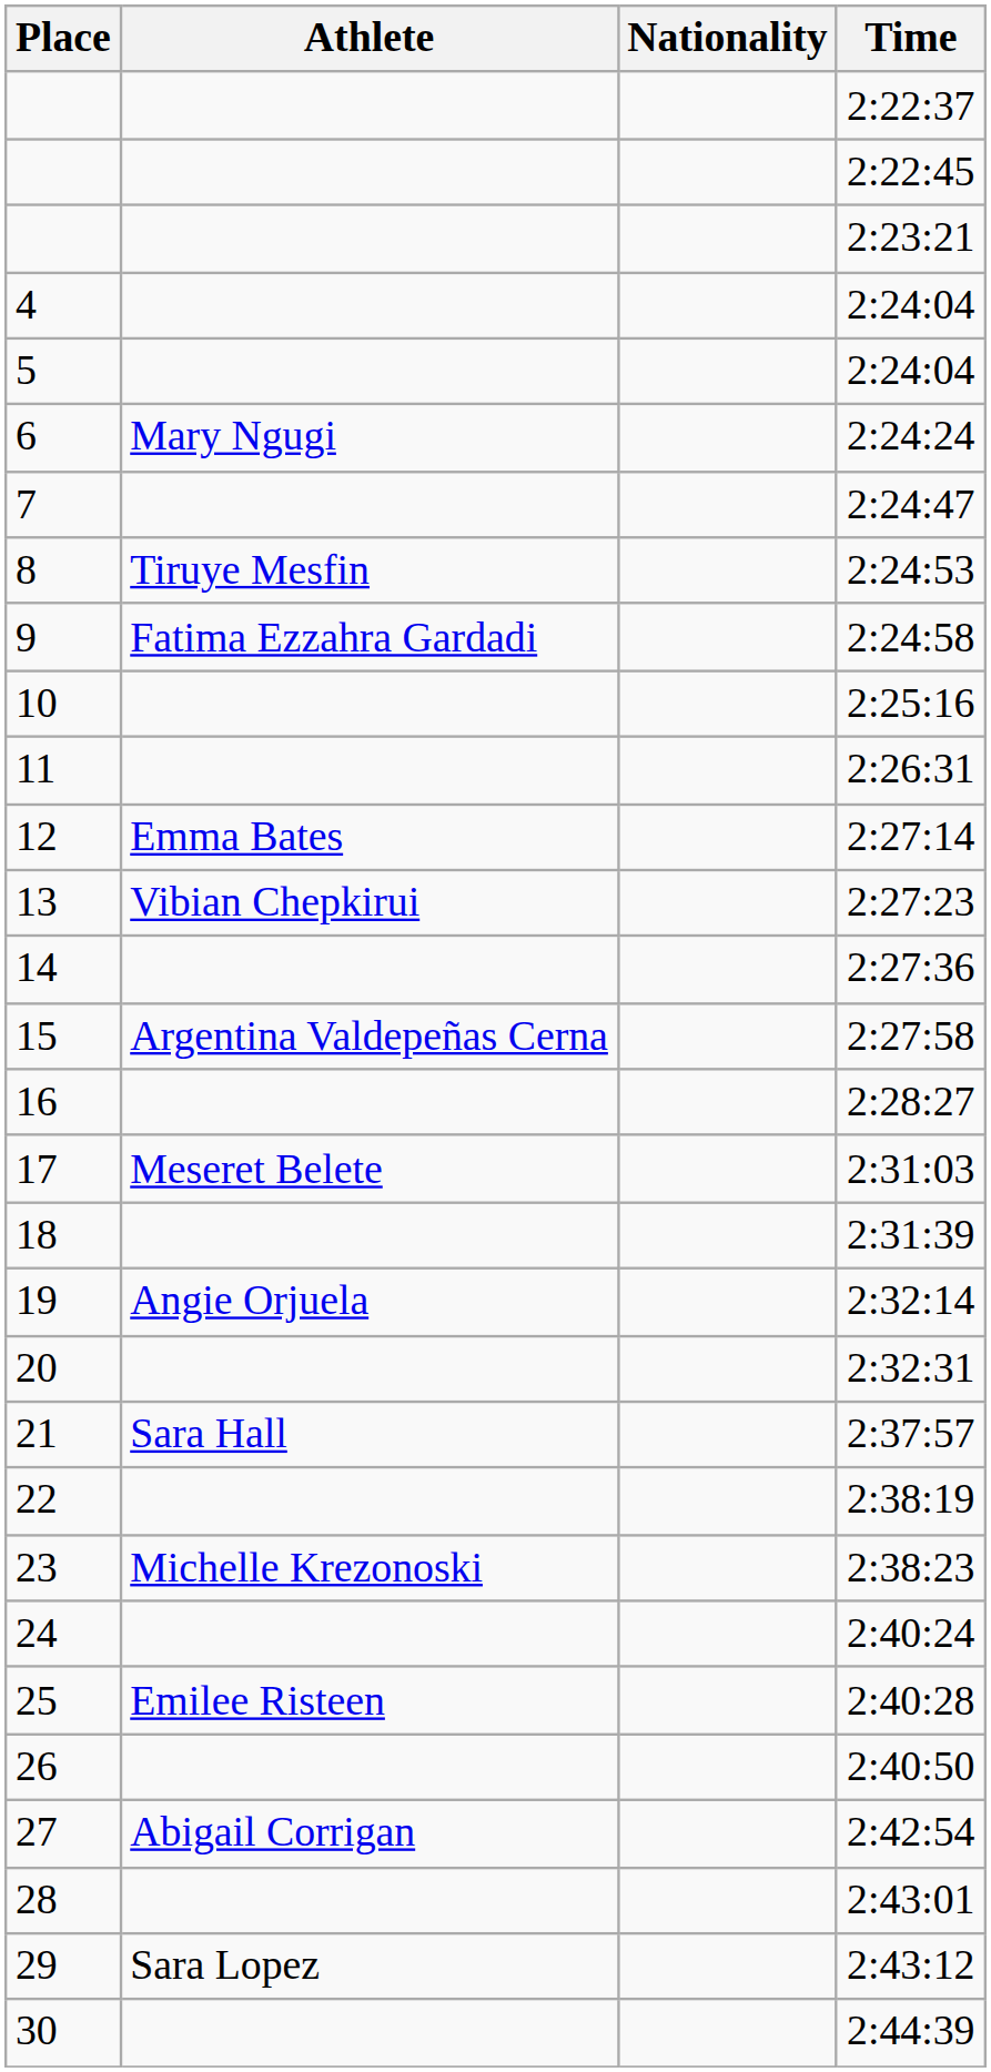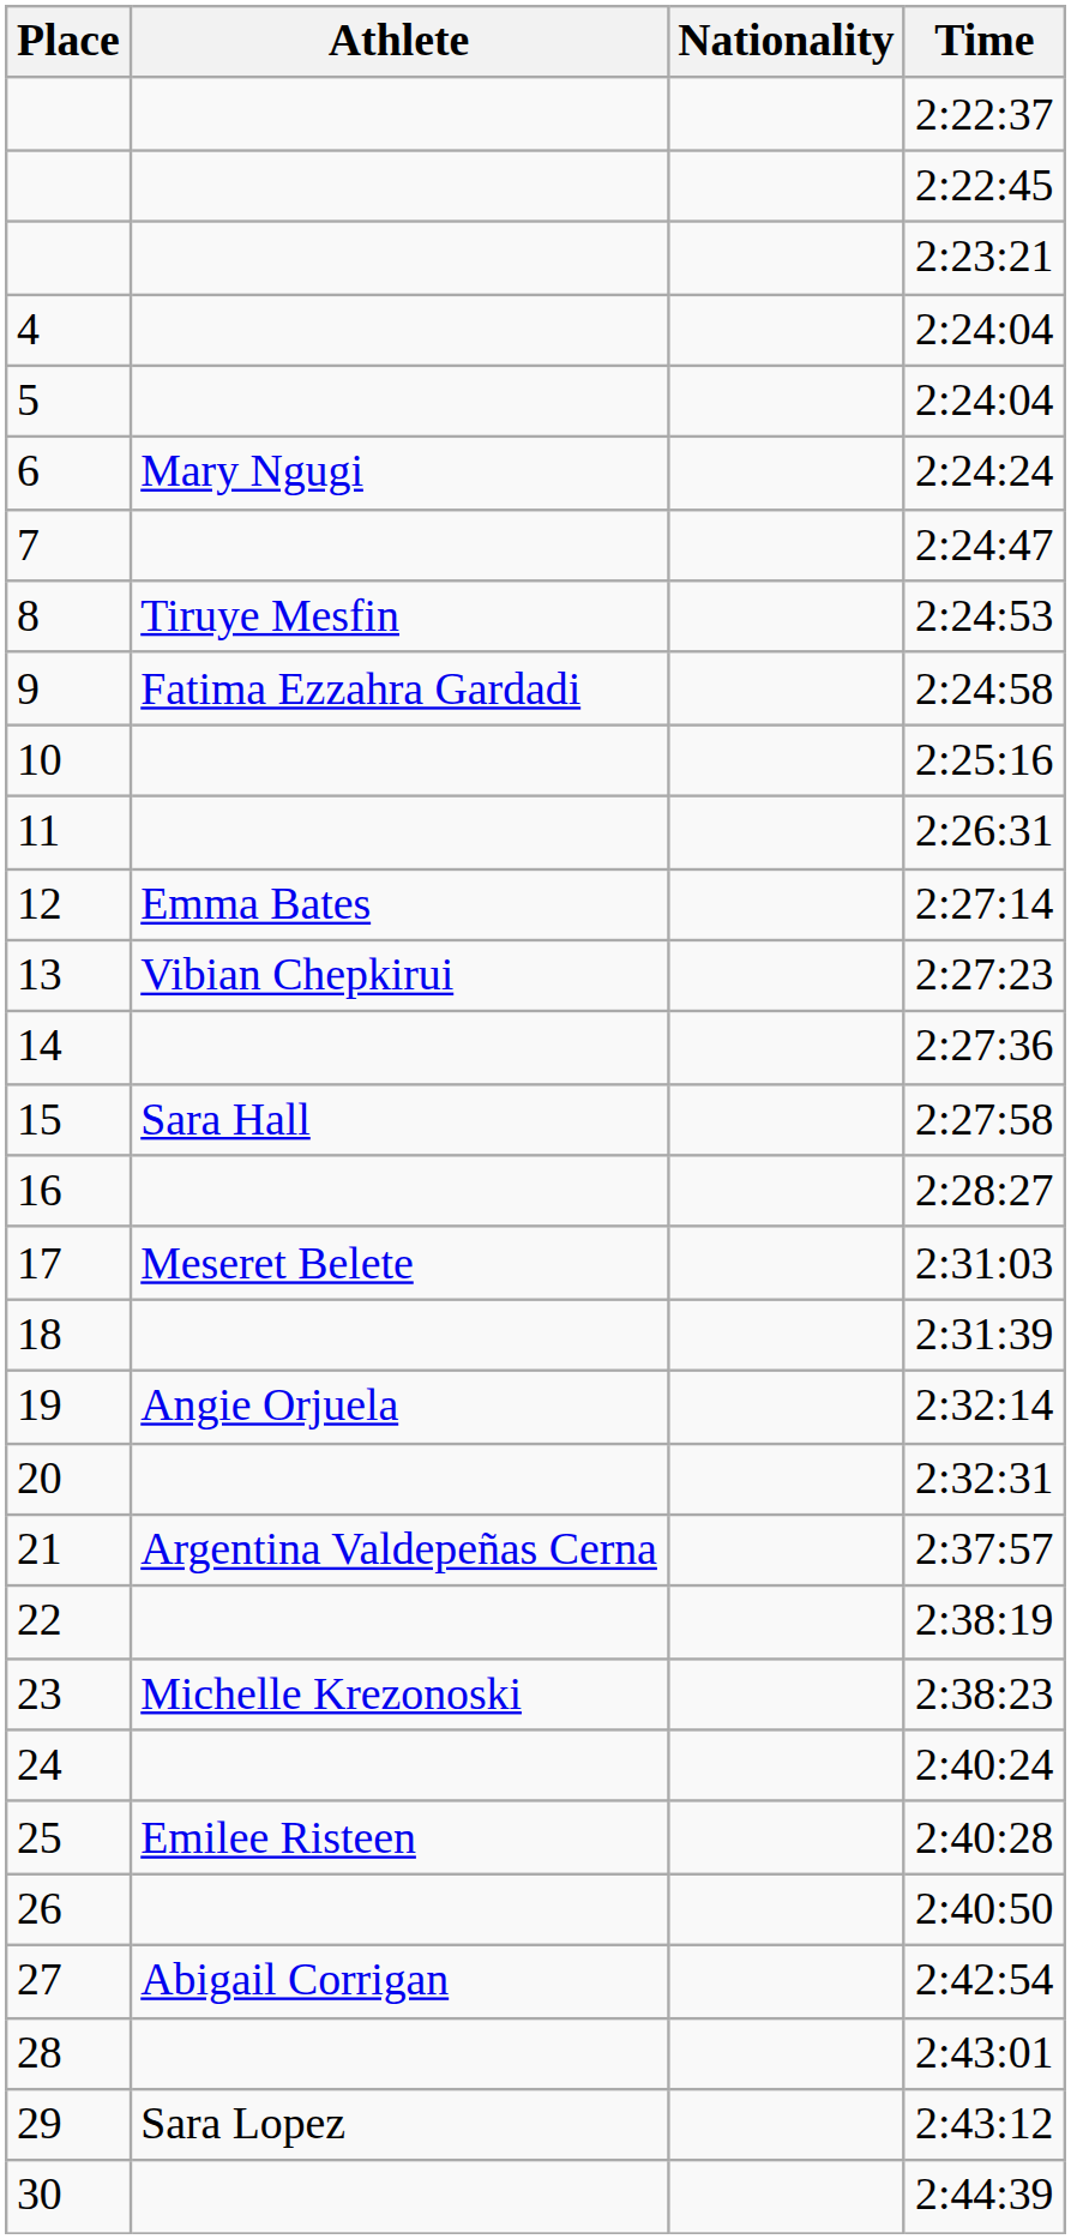2:27:58 | Athlete: Argentina Valdepeñas Cerna -> Sara Hall
2:37:57 | Athlete: Sara Hall -> Argentina Valdepeñas Cerna
